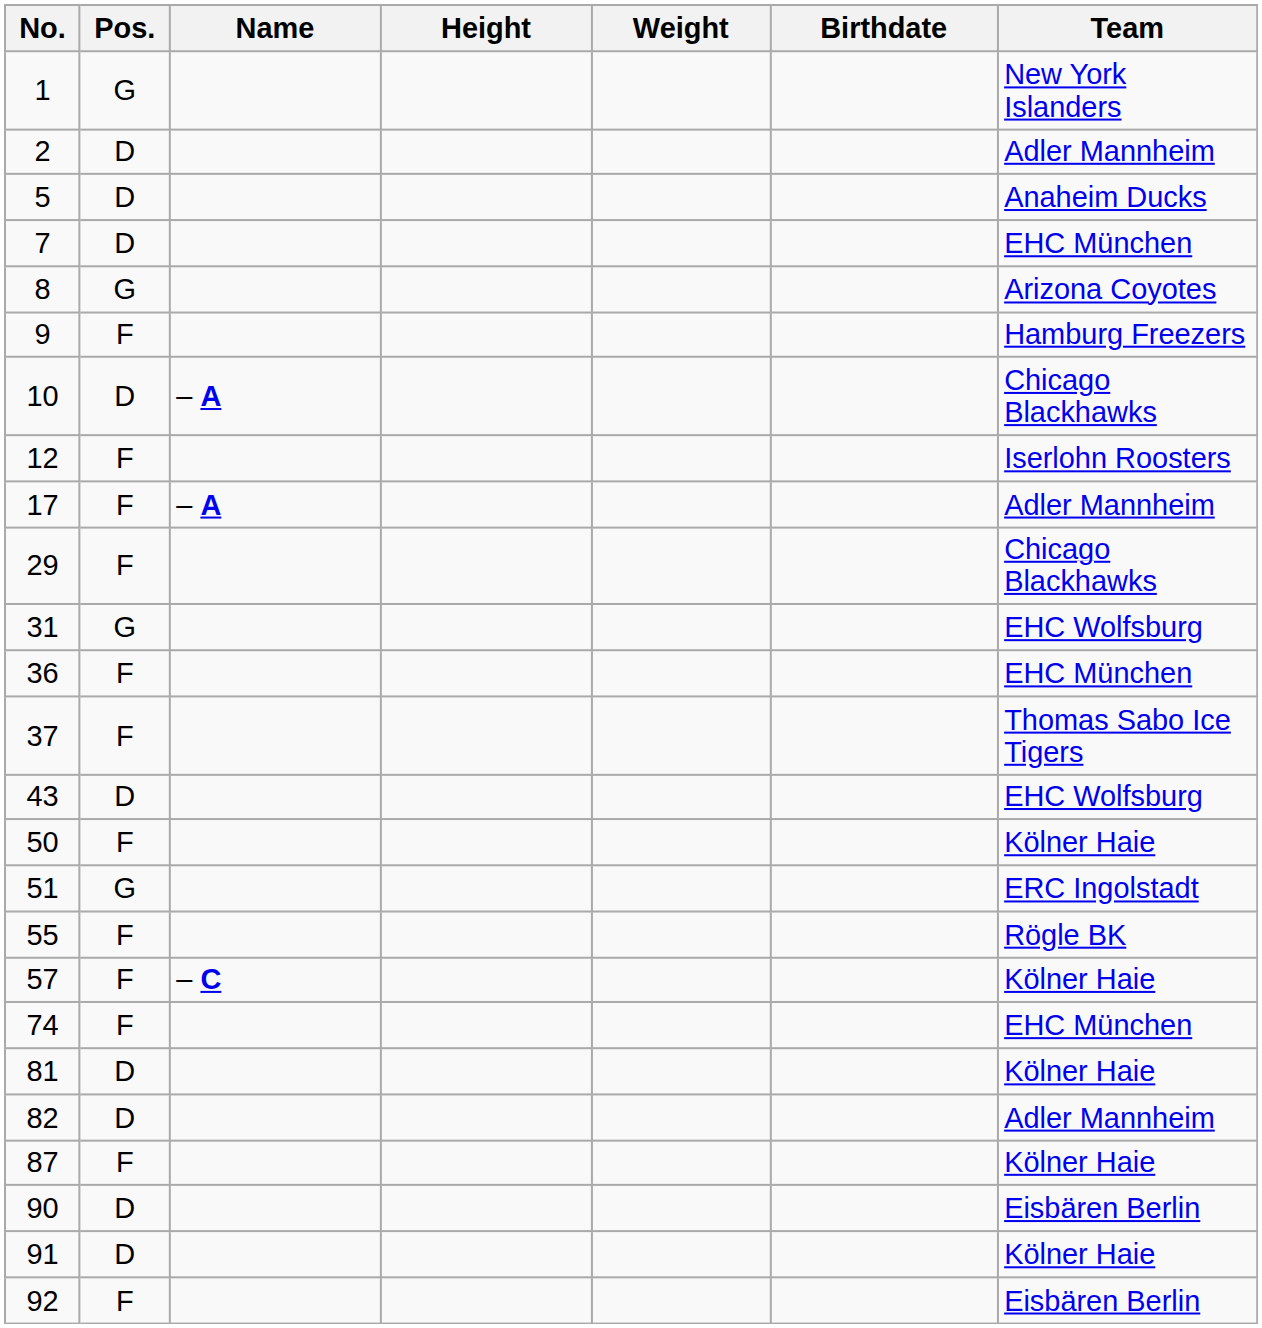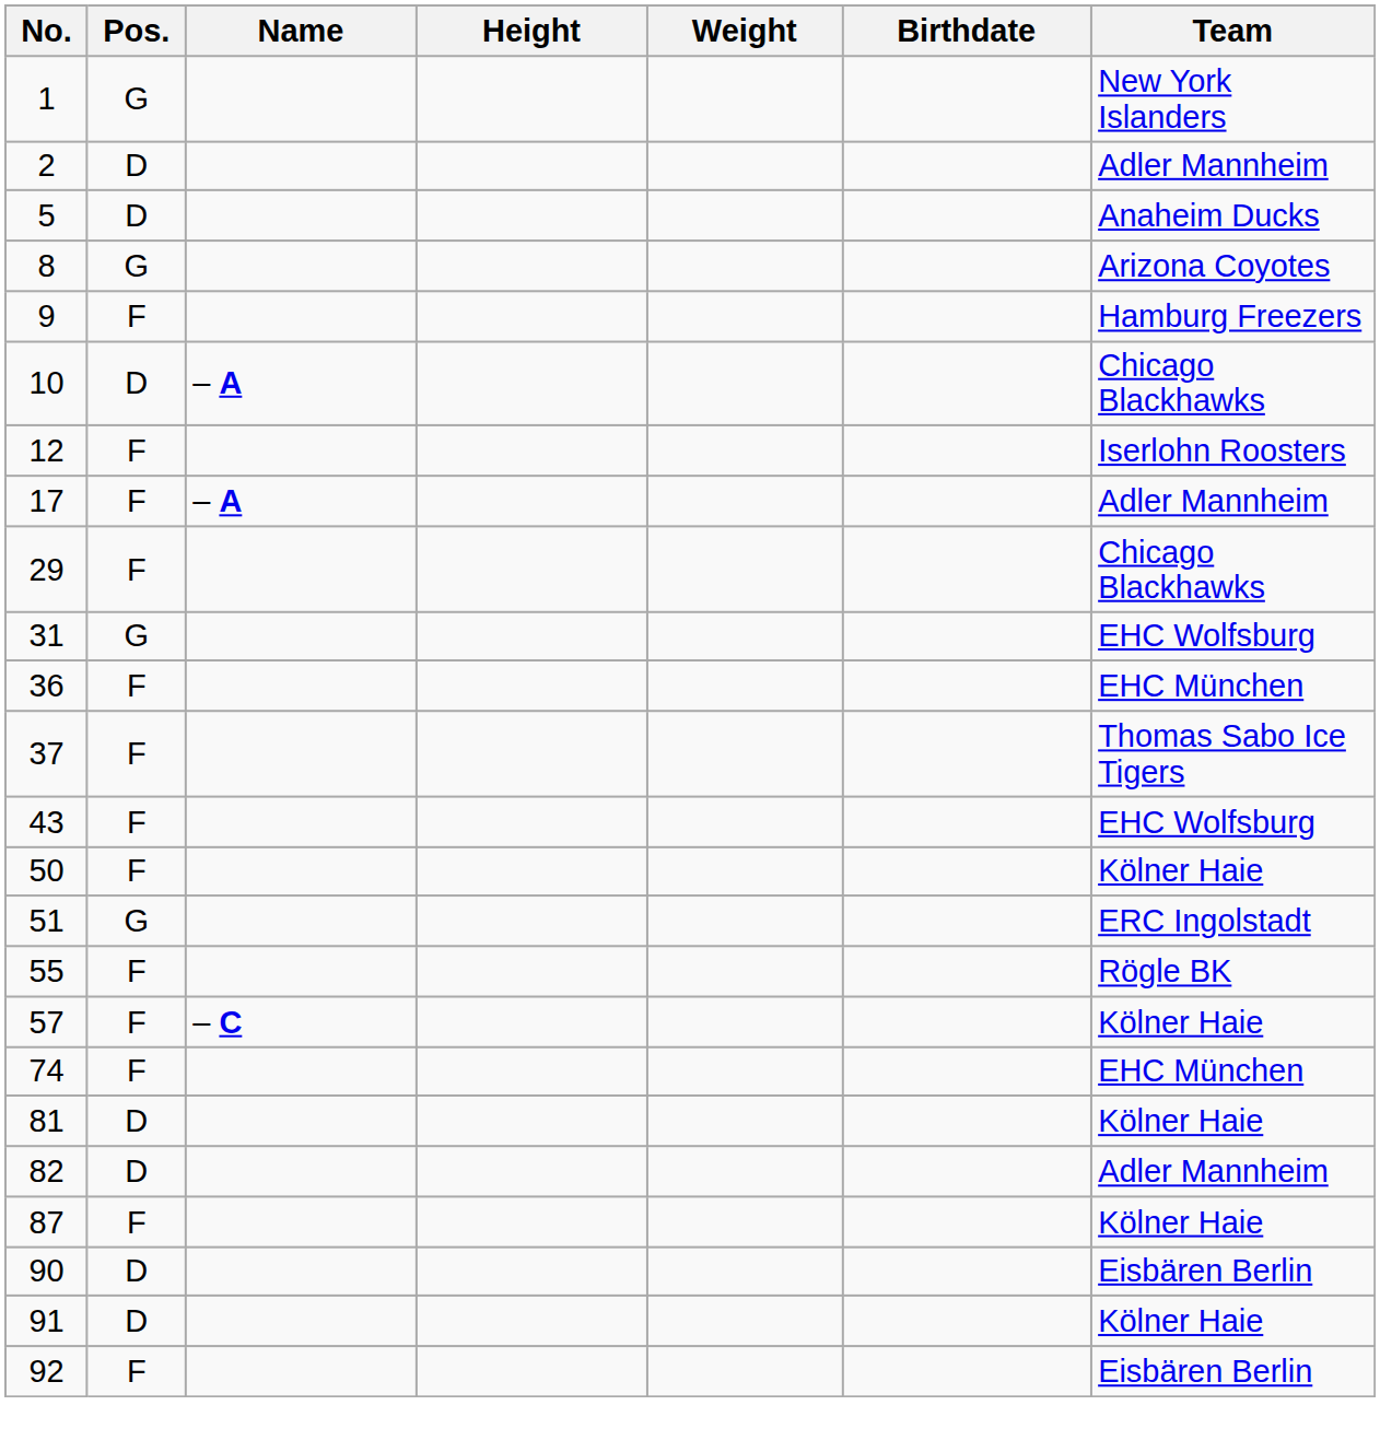- row: 7 | D | EHC München
43 | Pos.: D -> F
